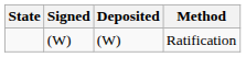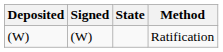columns swapped: State <-> Deposited
